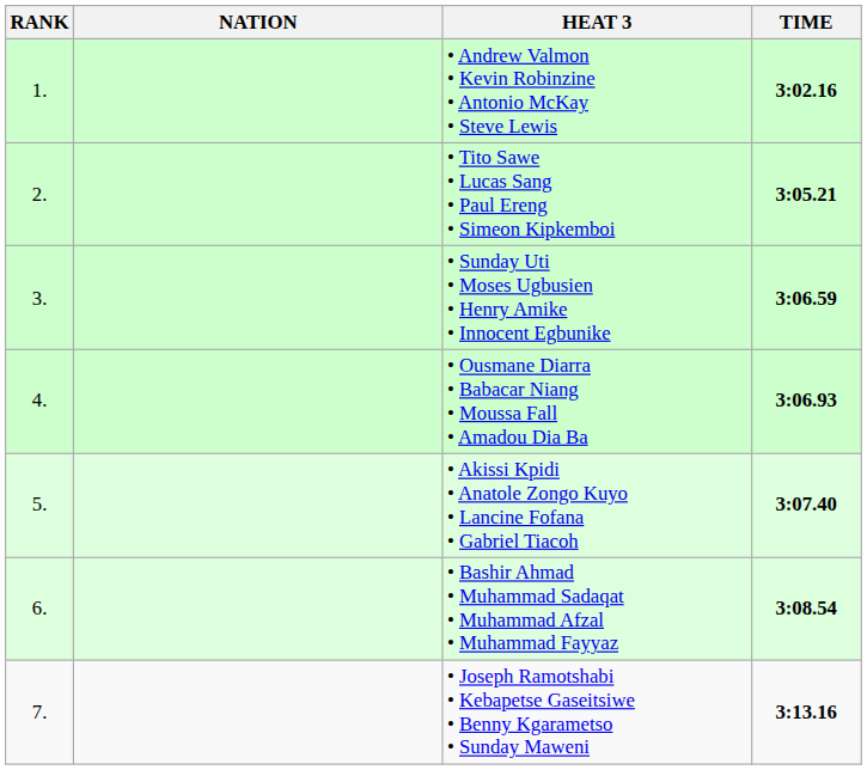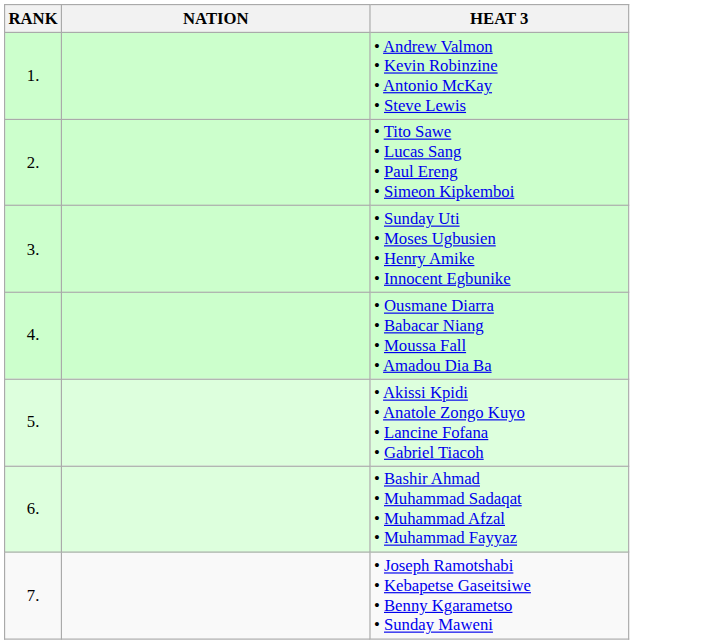- column: TIME | 3:02.16 | 3:05.21 | 3:06.59 | 3:06.93 | 3:07.40 | 3:08.54 | 3:13.16
